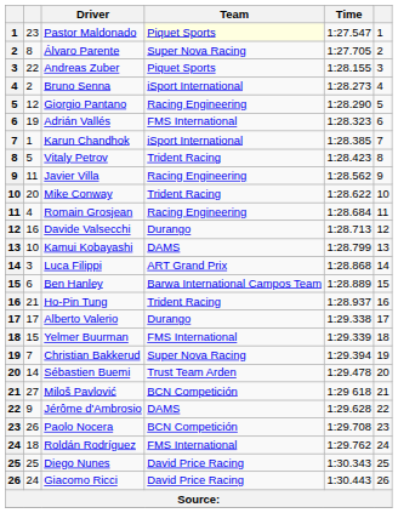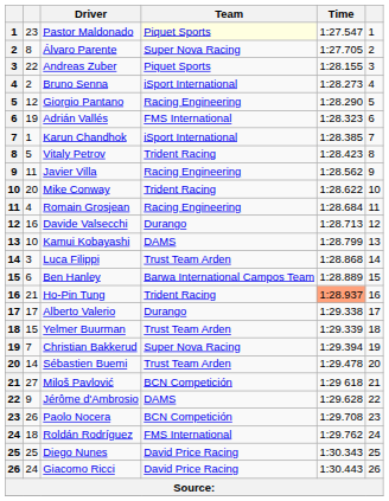Luca Filippi | Team: ART Grand Prix -> Trust Team Arden
Ho-Pin Tung | Time: no background -> lightsalmon background
Yelmer Buurman | Team: FMS International -> Trust Team Arden
